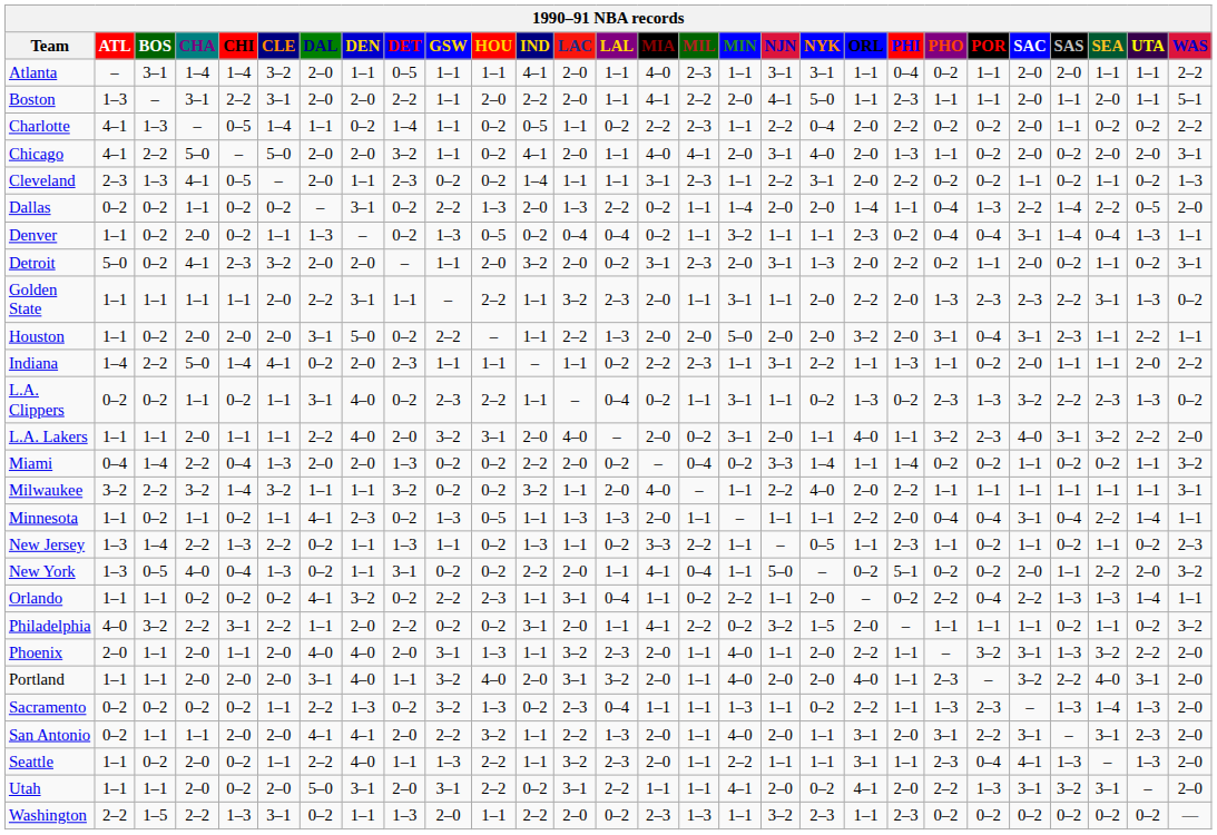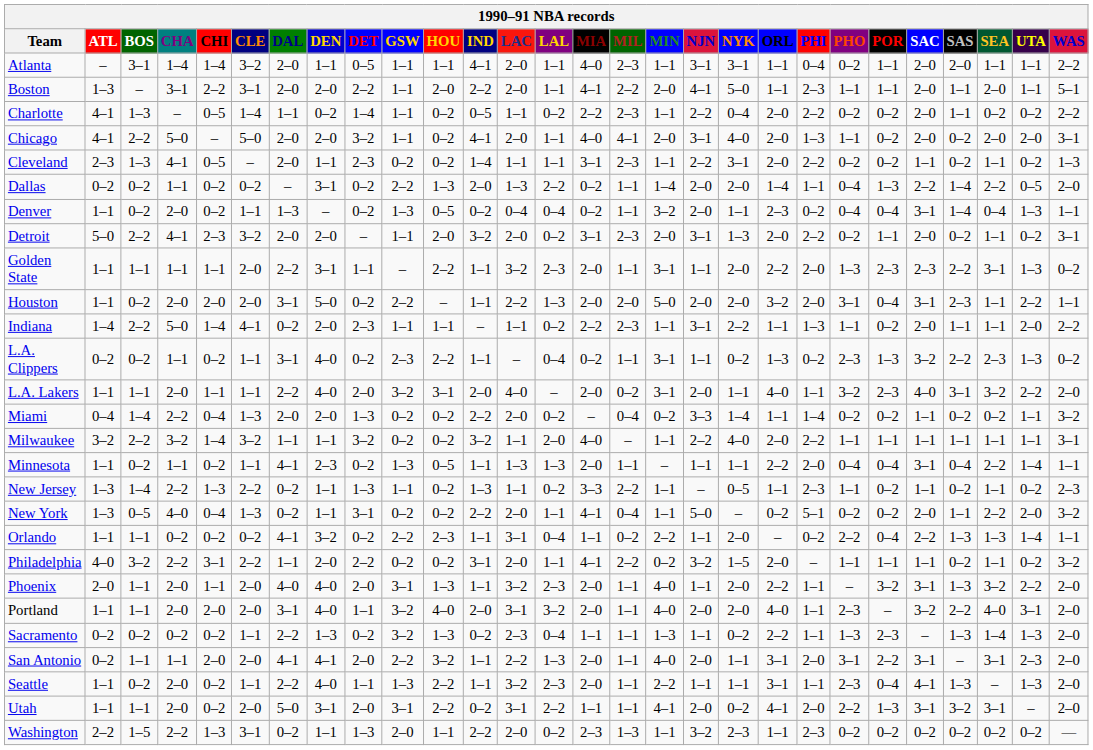Denver | NJN: 1–1 -> 2–0
Detroit | BOS: 0–2 -> 2–2
